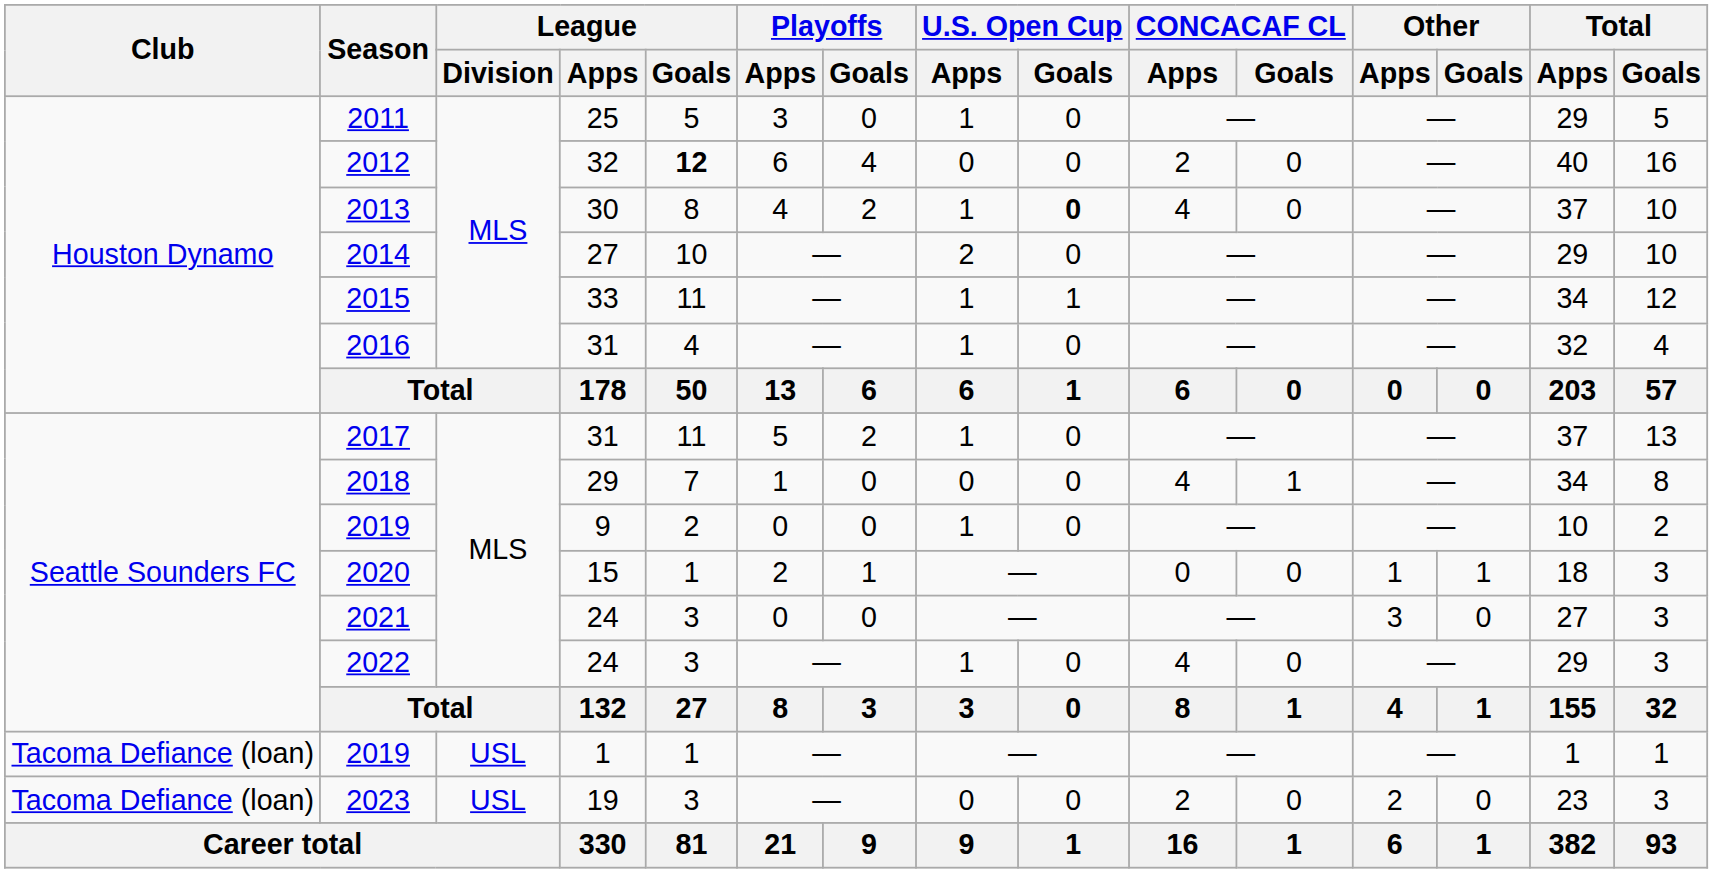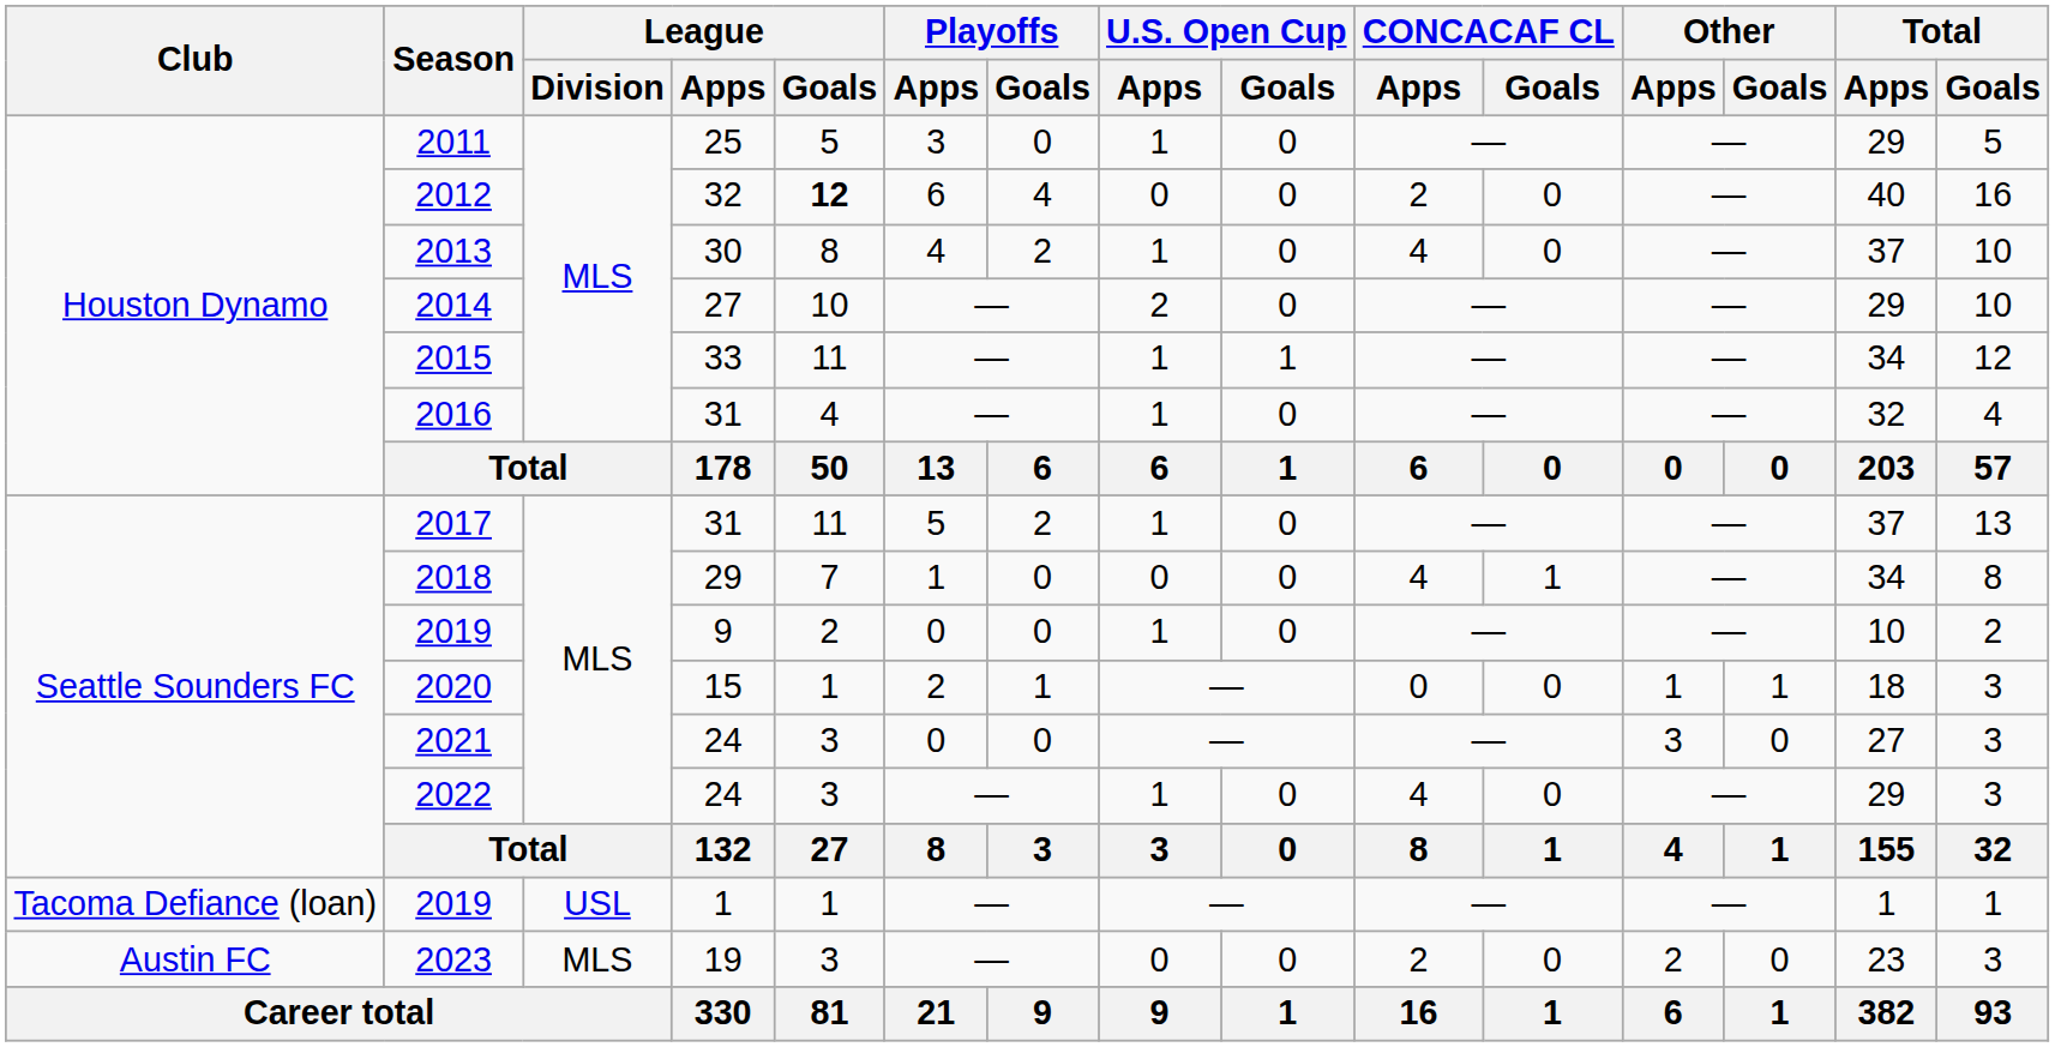2013 | U.S. Open Cup / Goals: bold -> normal
2023 | Club: Tacoma Defiance (loan) -> Austin FC
2023 | League / Division: USL -> MLS
